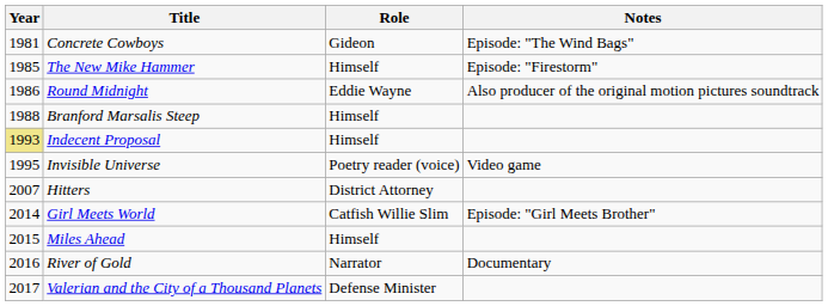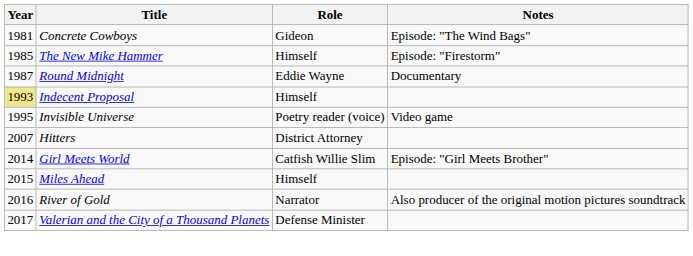Round Midnight | Year: 1986 -> 1987
Round Midnight | Notes: Also producer of the original motion pictures soundtrack -> Documentary
- row: 1988 | Branford Marsalis Steep | Himself
River of Gold | Notes: Documentary -> Also producer of the original motion pictures soundtrack
